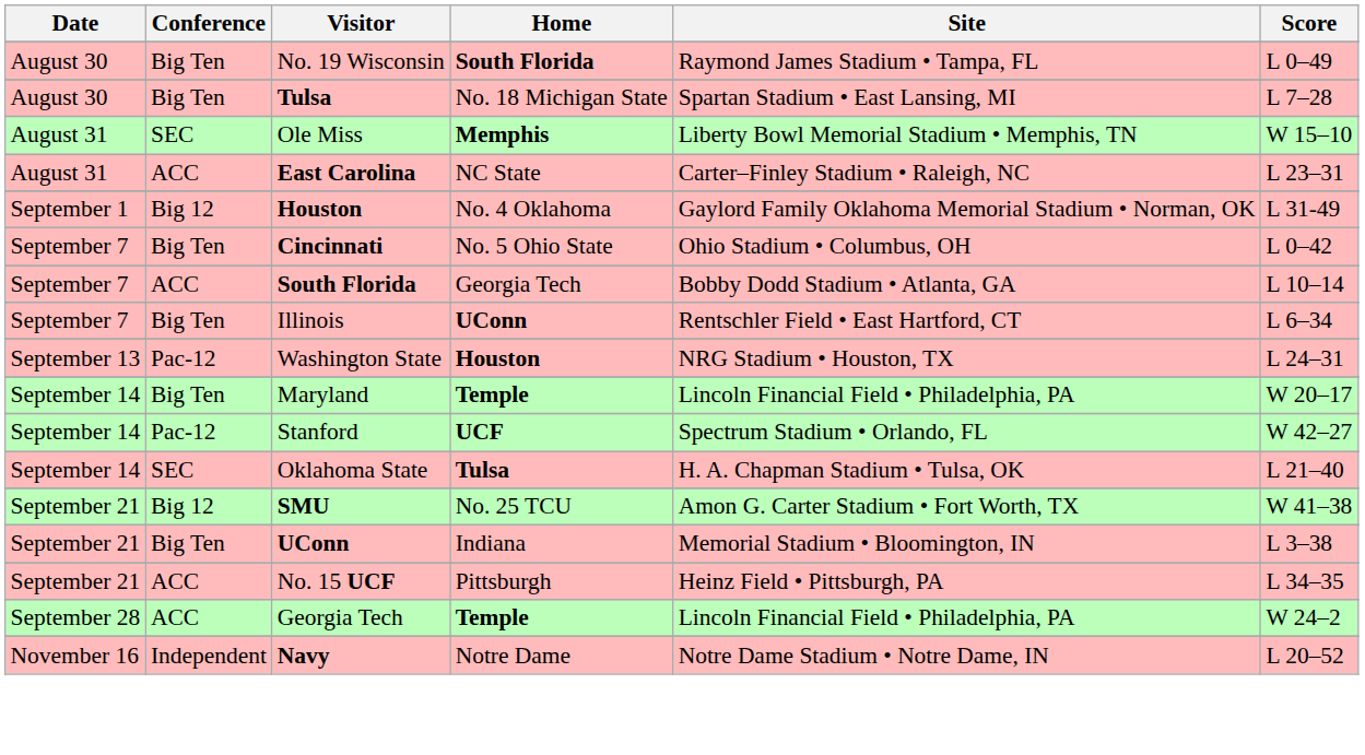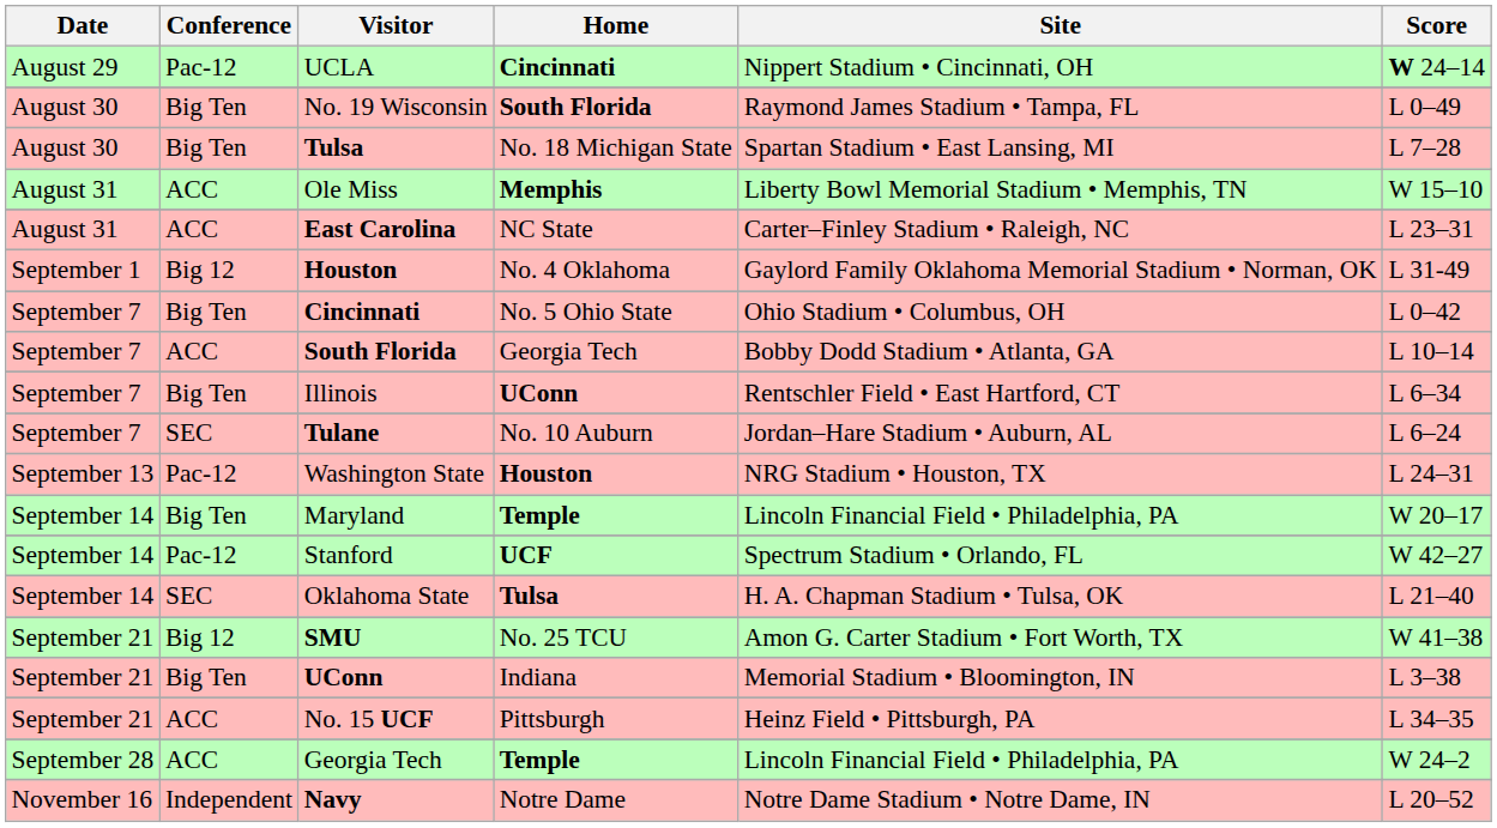+ row: August 29 | Pac-12 | UCLA | Cincinnati | Nippert Stadium • Cincinnati, OH | W 24–14
Ole Miss | Conference: SEC -> ACC
+ row: September 7 | SEC | Tulane | No. 10 Auburn | Jordan–Hare Stadium • Auburn, AL | L 6–24
